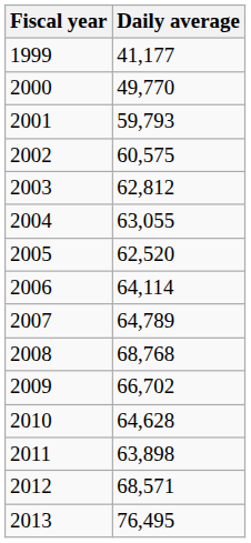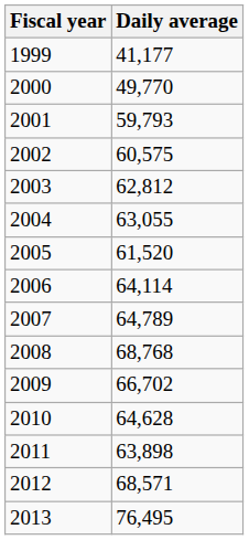2005 | Daily average: 62,520 -> 61,520
